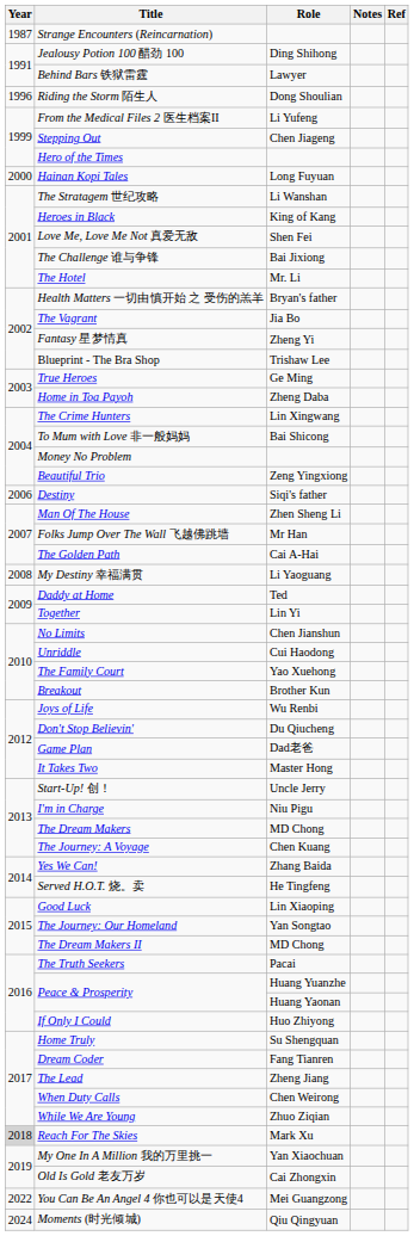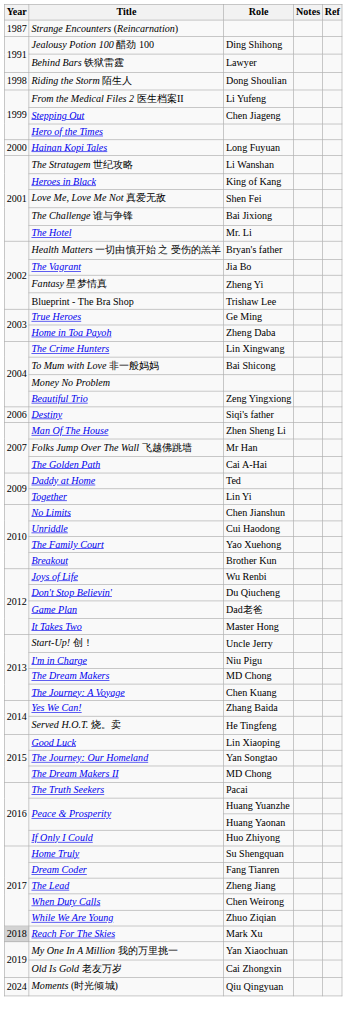Riding the Storm 陌生人 | Year: 1996 -> 1998
- row: 2008 | My Destiny 幸福满贯 | Li Yaoguang
- row: 2022 | You Can Be An Angel 4 你也可以是天使4 | Mei Guangzong
